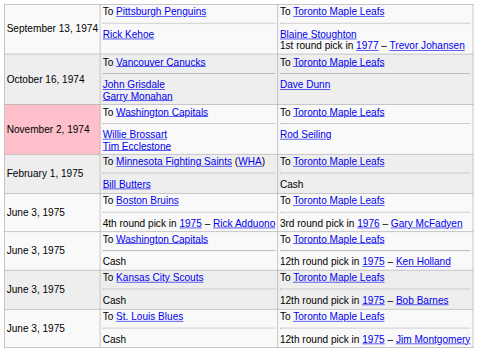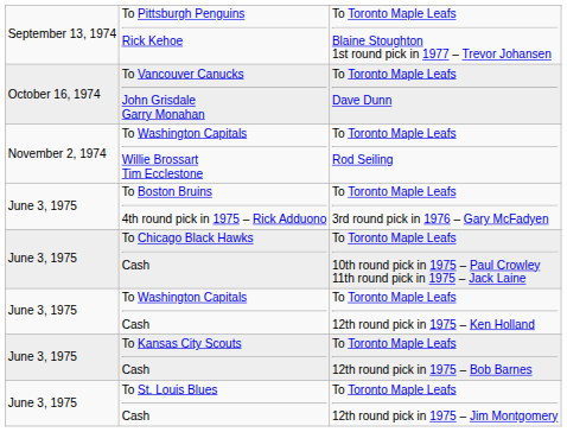To Washington Capitals Willie Brossart Tim Ecclestone | column 1: pink background -> no background
- row: February 1, 1975 | To Minnesota Fighting Saints (WHA) Bill Butters | To Toronto Maple Leafs Cash
+ row: June 3, 1975 | To Chicago Black Hawks Cash | To Toronto Maple Leafs 10th round pick in 1975 – Paul Crowley 11th round pick in 1975 – Jack Laine
